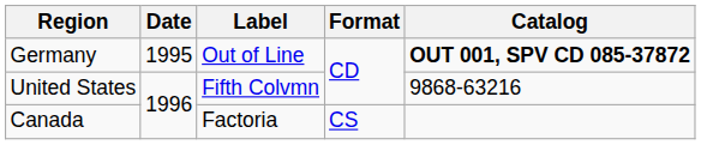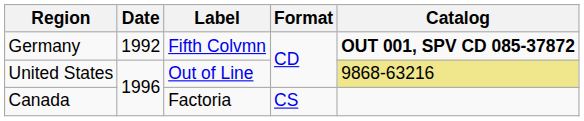Germany | Date: 1995 -> 1992
Germany | Label: Out of Line -> Fifth Colvmn
United States | Label: Fifth Colvmn -> Out of Line
United States | Catalog: no background -> khaki background
